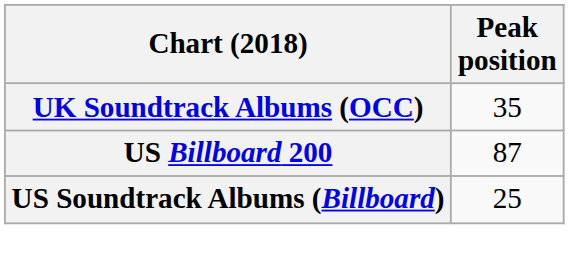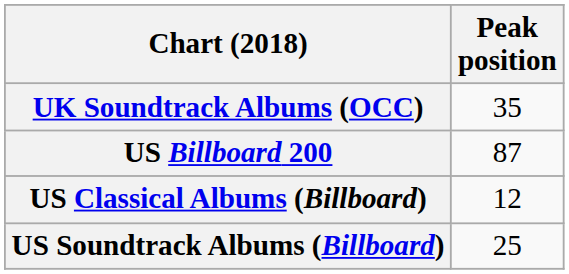+ row: US Classical Albums (Billboard) | 12
